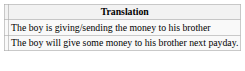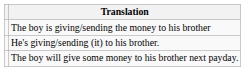+ row: He's giving/sending (it) to his brother.
